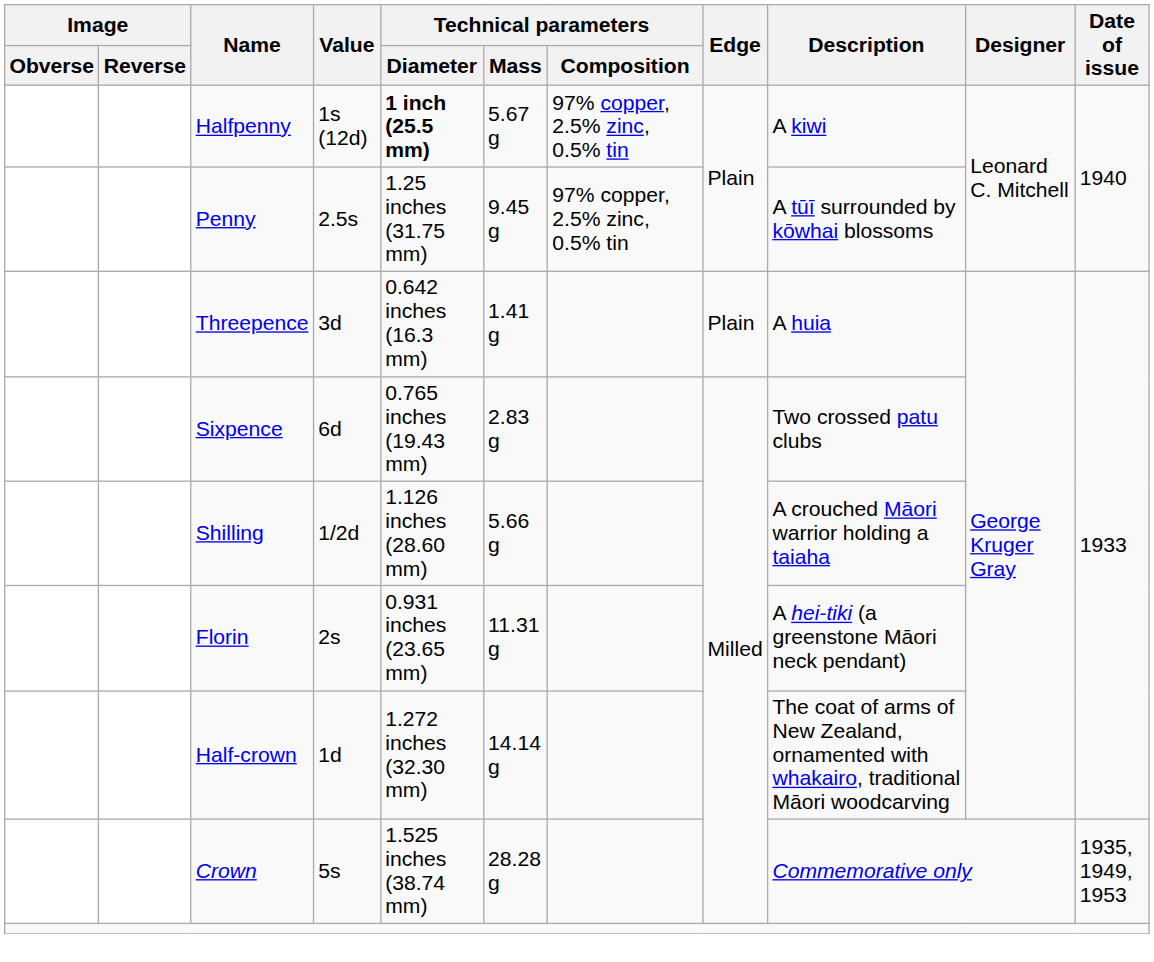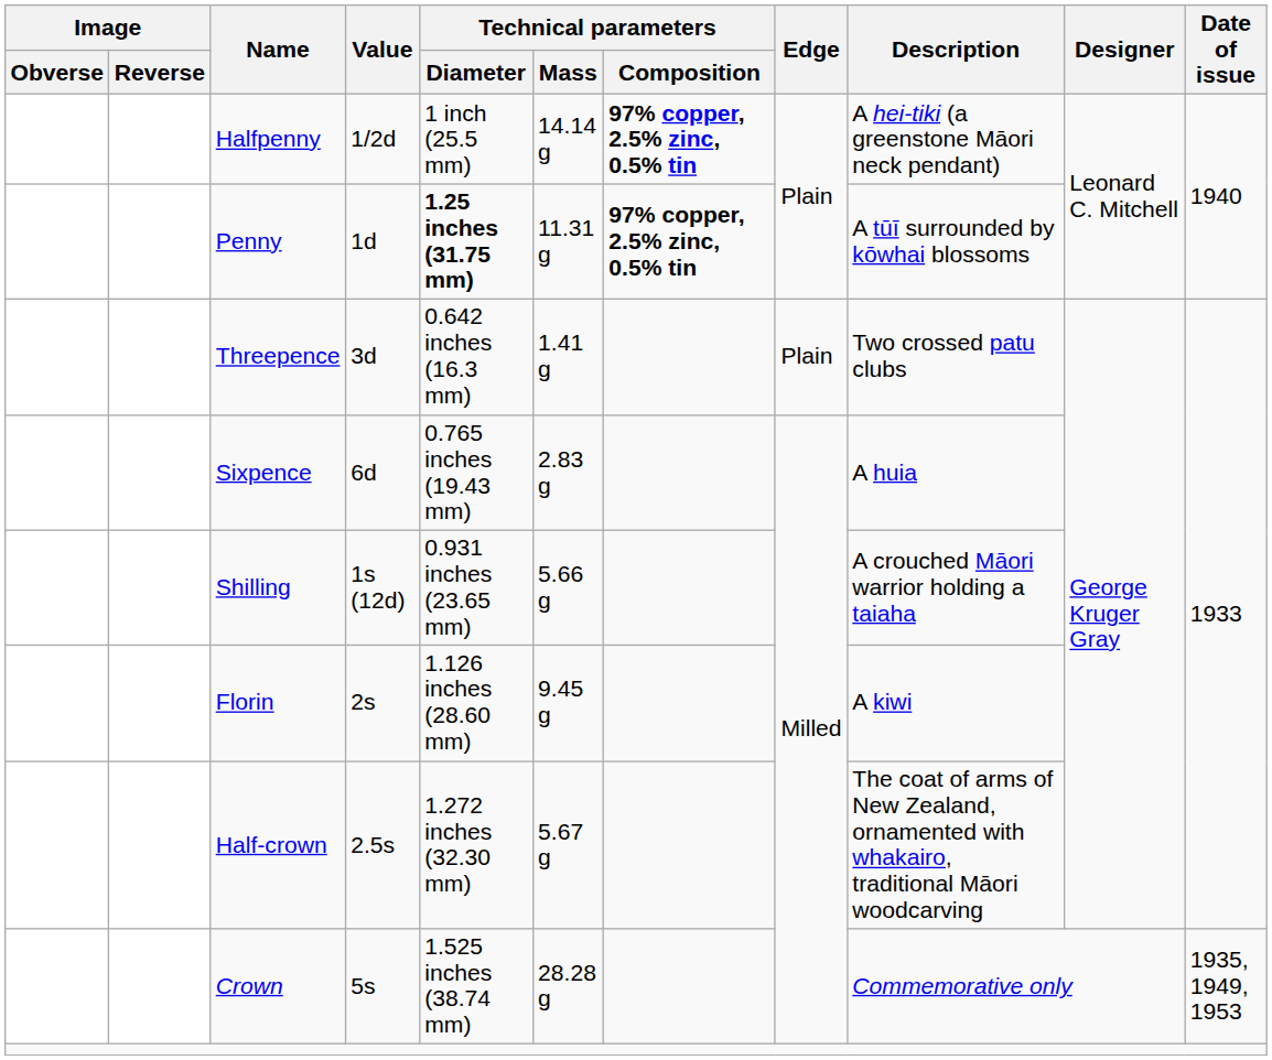Halfpenny | Value: 1s (12d) -> 1/2d
Halfpenny | Technical parameters / Diameter: bold -> normal
Halfpenny | Technical parameters / Mass: 5.67 g -> 14.14 g
Halfpenny | Technical parameters / Composition: normal -> bold
Halfpenny | Description: A kiwi -> A hei-tiki (a greenstone Māori neck pendant)
Penny | Value: 2.5s -> 1d
Penny | Technical parameters / Diameter: normal -> bold
Penny | Technical parameters / Mass: 9.45 g -> 11.31 g
Penny | Technical parameters / Composition: normal -> bold
Threepence | Description: A huia -> Two crossed patu clubs
Sixpence | Description: Two crossed patu clubs -> A huia
Shilling | Value: 1/2d -> 1s (12d)
Shilling | Technical parameters / Diameter: 1.126 inches (28.60 mm) -> 0.931 inches (23.65 mm)
Florin | Technical parameters / Diameter: 0.931 inches (23.65 mm) -> 1.126 inches (28.60 mm)
Florin | Technical parameters / Mass: 11.31 g -> 9.45 g
Florin | Description: A hei-tiki (a greenstone Māori neck pendant) -> A kiwi
Half-crown | Value: 1d -> 2.5s
Half-crown | Technical parameters / Mass: 14.14 g -> 5.67 g
